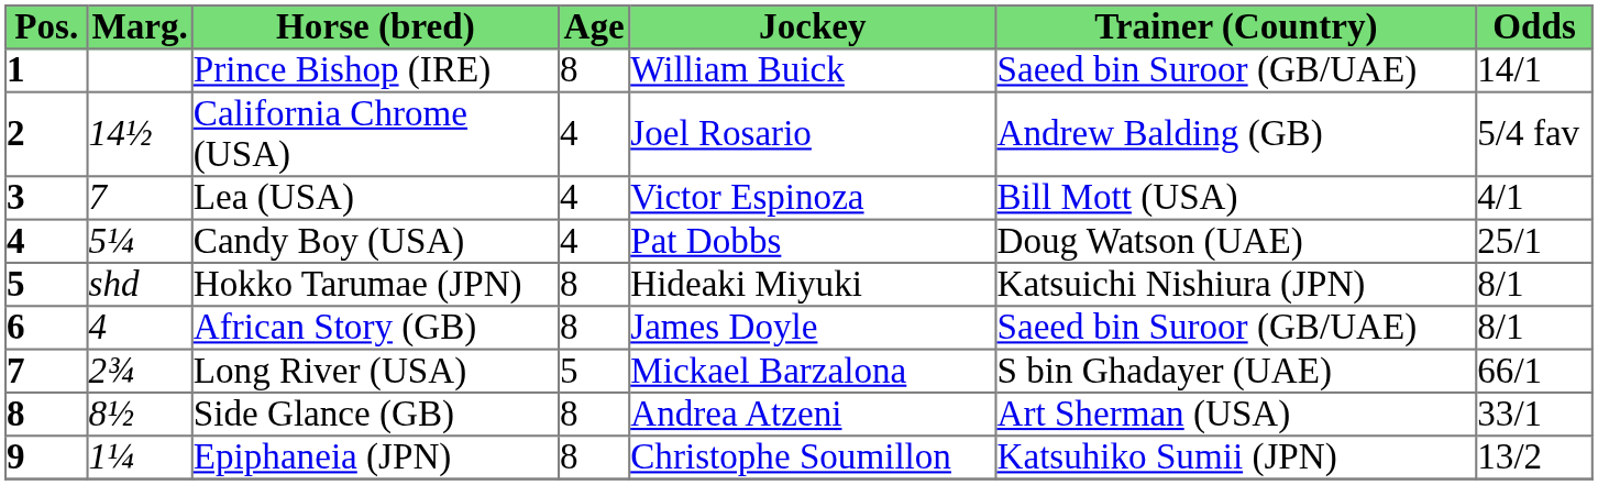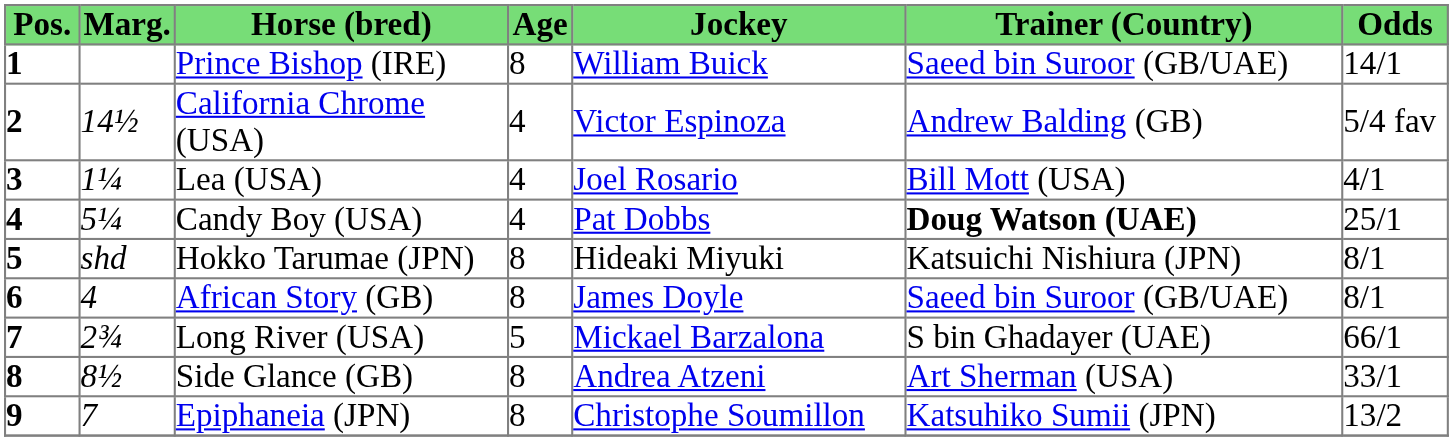California Chrome (USA) | Jockey: Joel Rosario -> Victor Espinoza
Lea (USA) | Marg.: 7 -> 1¼
Lea (USA) | Jockey: Victor Espinoza -> Joel Rosario
Candy Boy (USA) | Trainer (Country): normal -> bold
Epiphaneia (JPN) | Marg.: 1¼ -> 7
